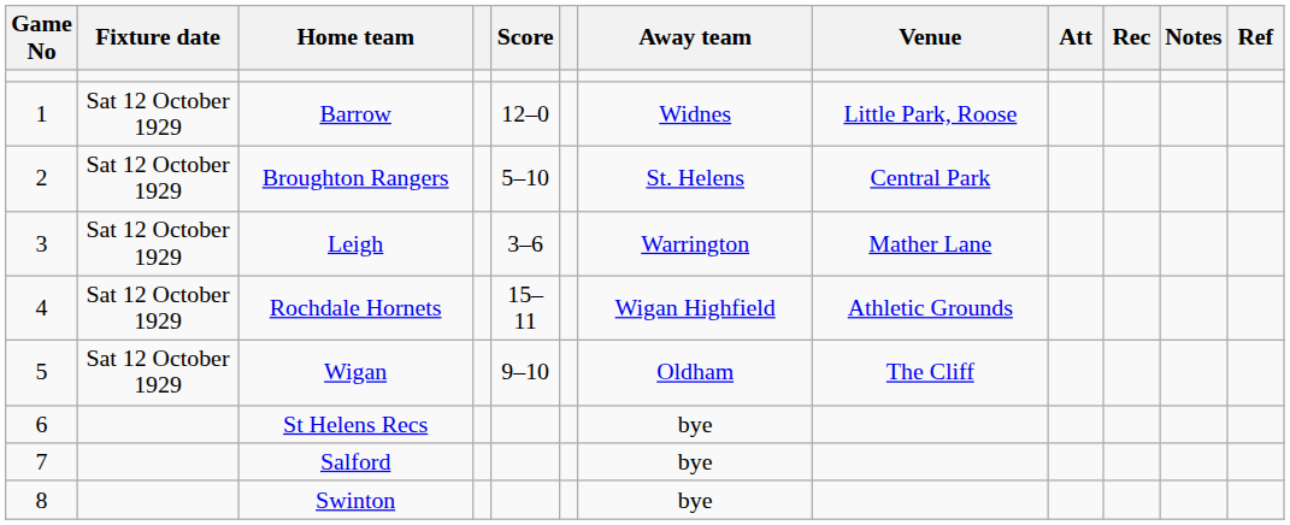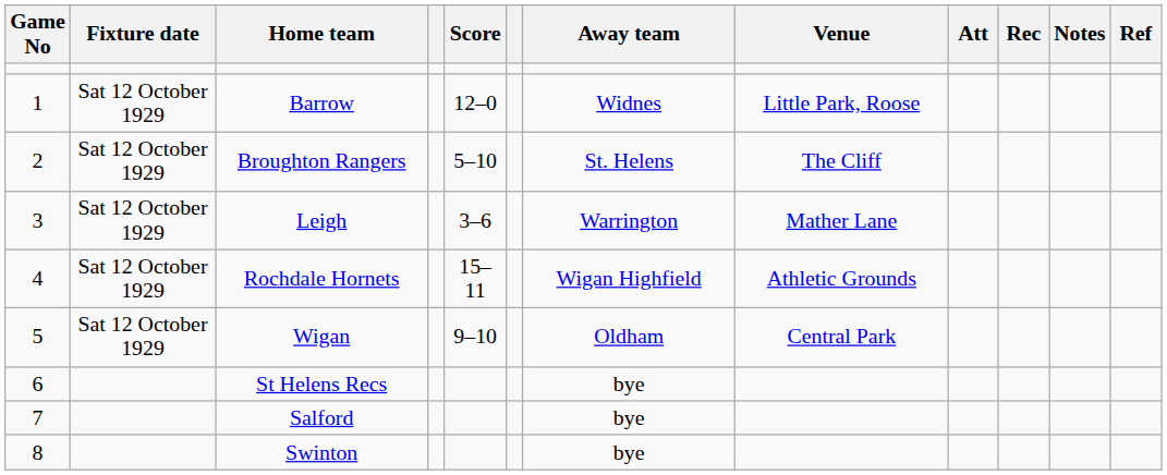Broughton Rangers | Venue: Central Park -> The Cliff
Wigan | Venue: The Cliff -> Central Park
